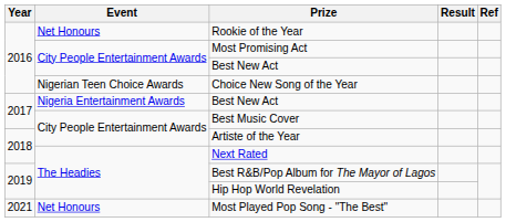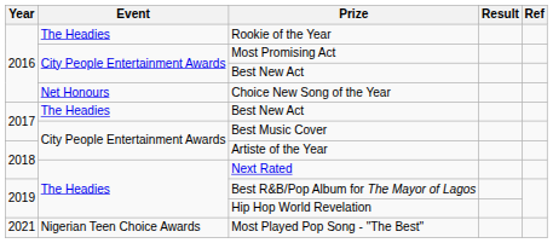Rookie of the Year | Event: Net Honours -> The Headies
Choice New Song of the Year | Event: Nigerian Teen Choice Awards -> Net Honours
2017 / Best New Act | Event: Nigeria Entertainment Awards -> The Headies
Most Played Pop Song - "The Best" | Event: Net Honours -> Nigerian Teen Choice Awards
